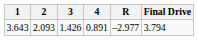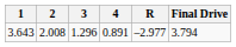3.643 | 2: 2.093 -> 2.008
3.643 | 3: 1.426 -> 1.296
